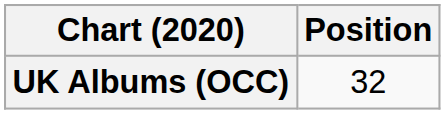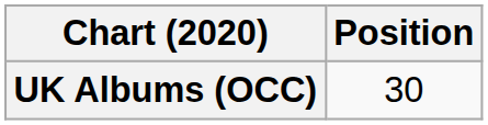UK Albums (OCC) | Position: 32 -> 30
